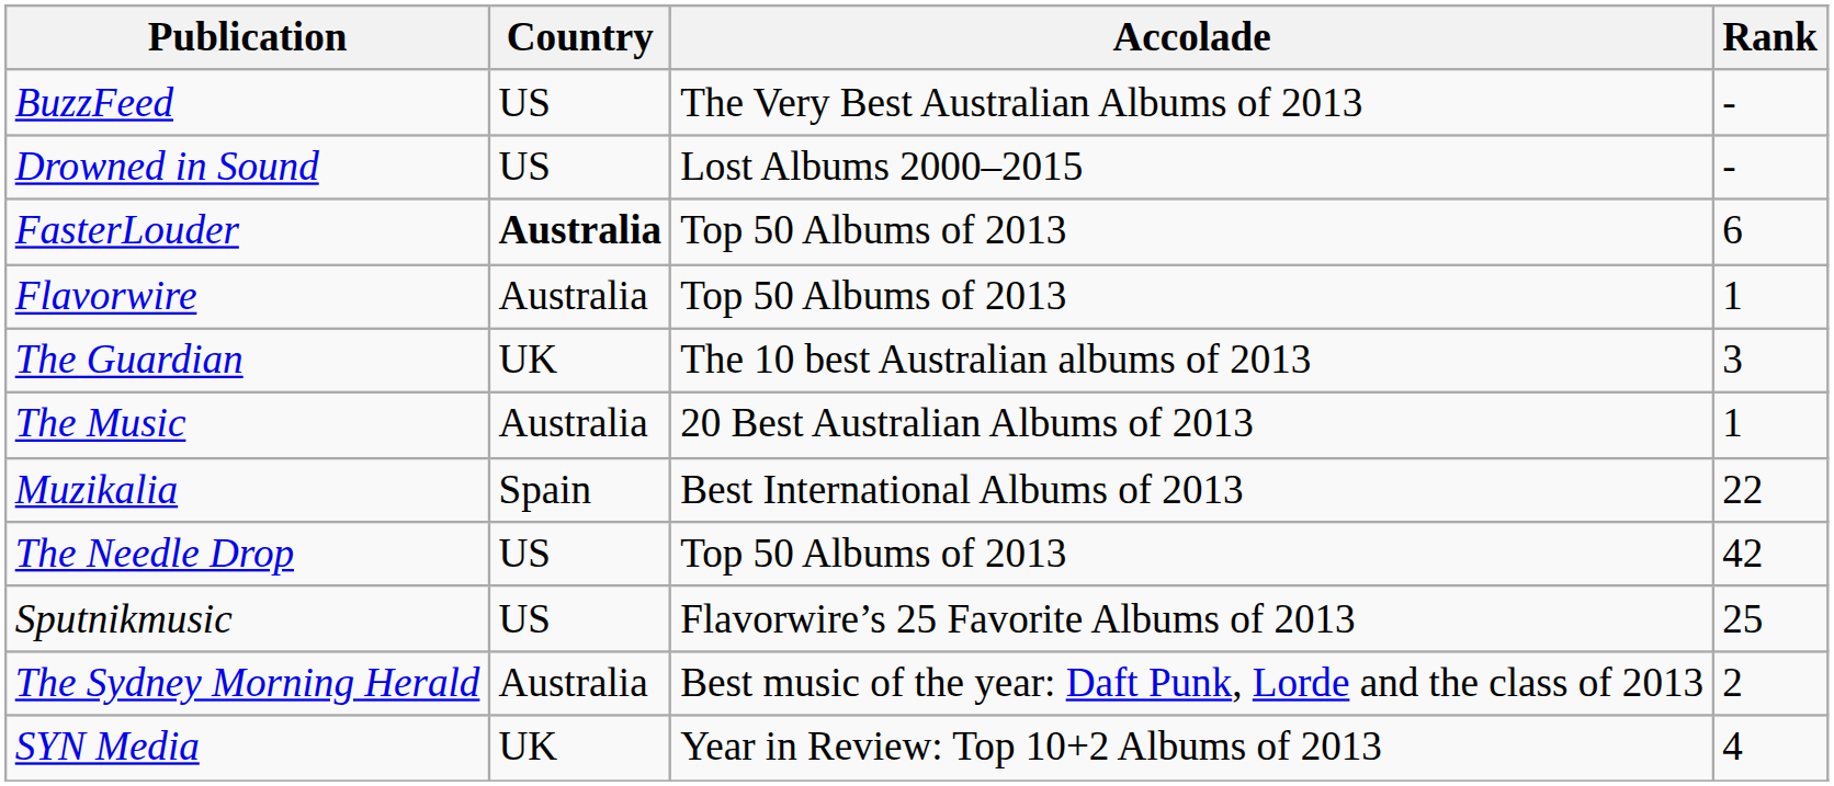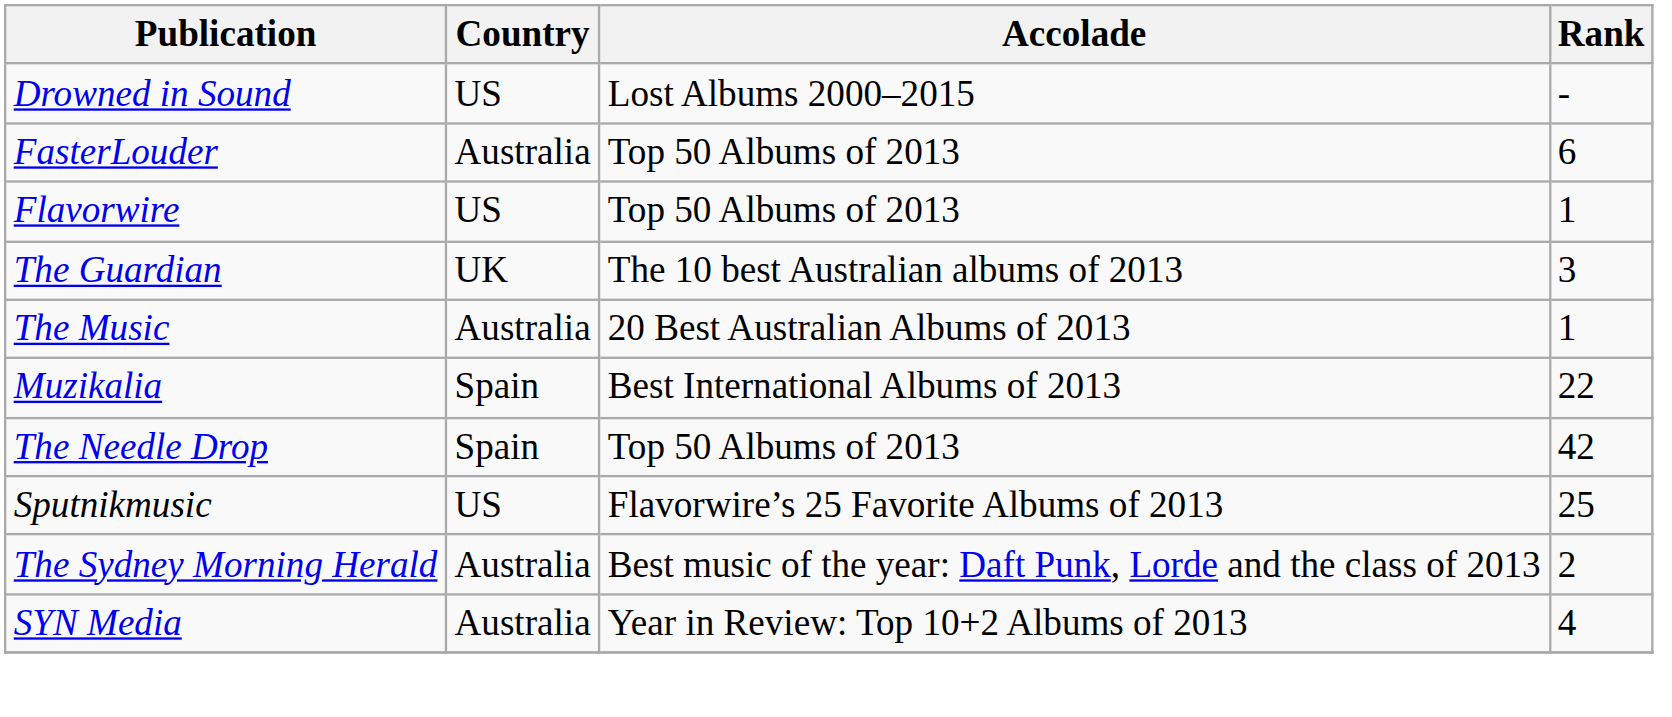- row: BuzzFeed | US | The Very Best Australian Albums of 2013 | -
FasterLouder | Country: bold -> normal
Flavorwire | Country: Australia -> US
The Needle Drop | Country: US -> Spain
SYN Media | Country: UK -> Australia
